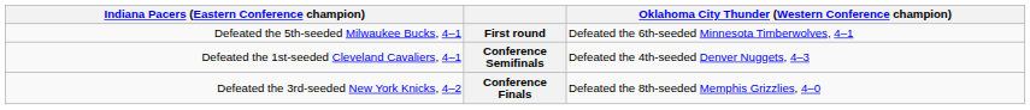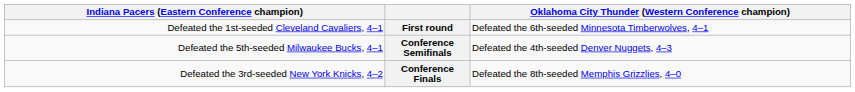First round | Indiana Pacers (Eastern Conference champion): Defeated the 5th-seeded Milwaukee Bucks, 4–1 -> Defeated the 1st-seeded Cleveland Cavaliers, 4–1
Conference Semifinals | Indiana Pacers (Eastern Conference champion): Defeated the 1st-seeded Cleveland Cavaliers, 4–1 -> Defeated the 5th-seeded Milwaukee Bucks, 4–1
